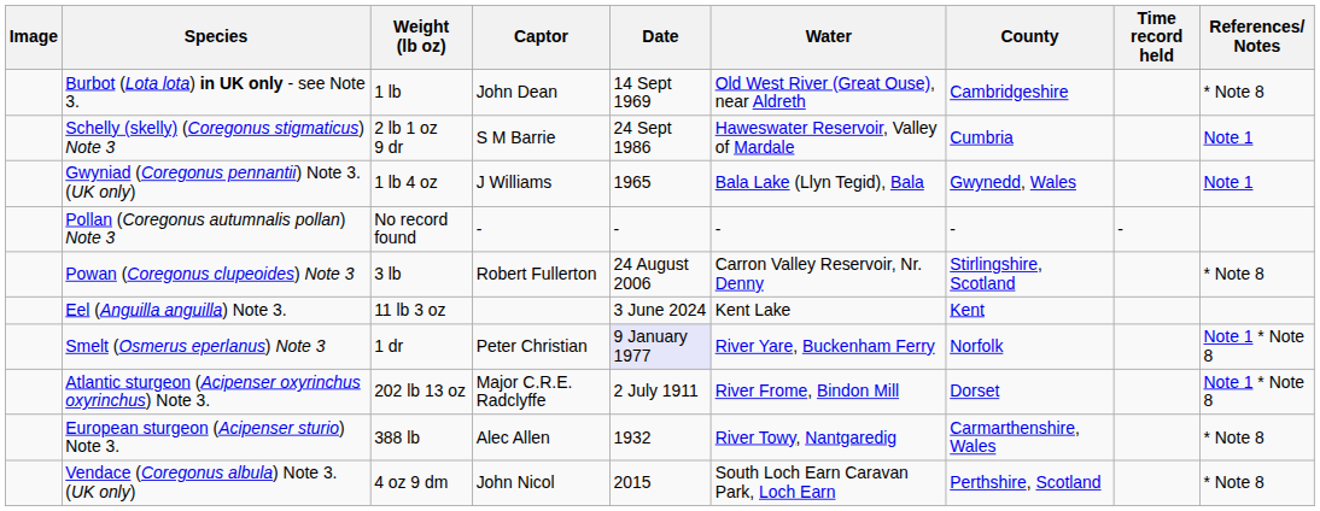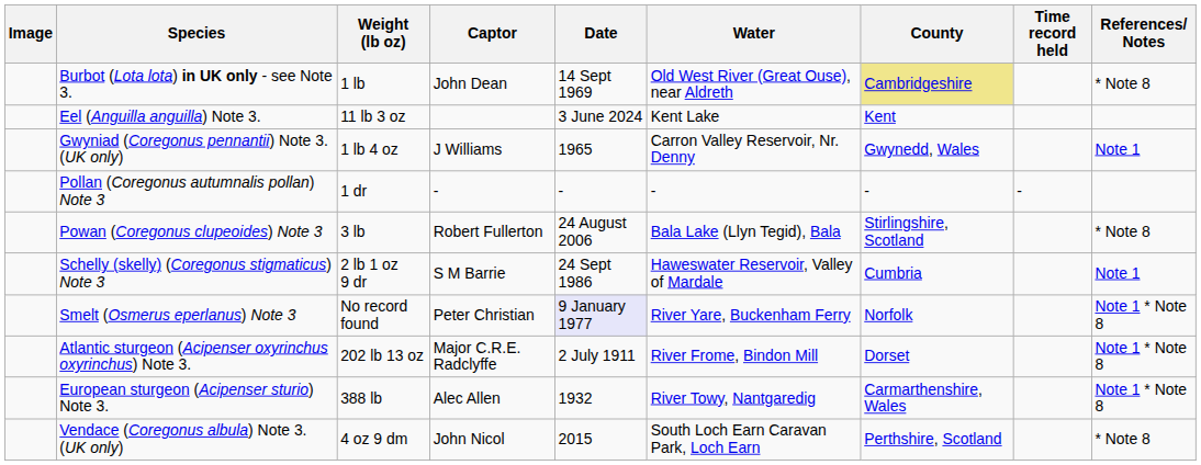Burbot (Lota lota) in UK only - see Note 3. | County: no background -> khaki background
rows swapped: Eel (Anguilla anguilla) Note 3. <-> Schelly (skelly) (Coregonus stigmaticus) Note 3
Gwyniad (Coregonus pennantii) Note 3. (UK only) | Water: Bala Lake (Llyn Tegid), Bala -> Carron Valley Reservoir, Nr. Denny
Pollan (Coregonus autumnalis pollan) Note 3 | Weight (lb oz): No record found -> 1 dr
Powan (Coregonus clupeoides) Note 3 | Water: Carron Valley Reservoir, Nr. Denny -> Bala Lake (Llyn Tegid), Bala
Smelt (Osmerus eperlanus) Note 3 | Weight (lb oz): 1 dr -> No record found
European sturgeon (Acipenser sturio) Note 3. | References/ Notes: * Note 8 -> Note 1 * Note 8
